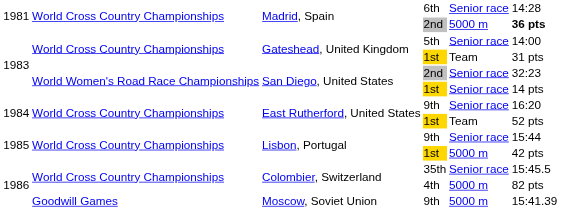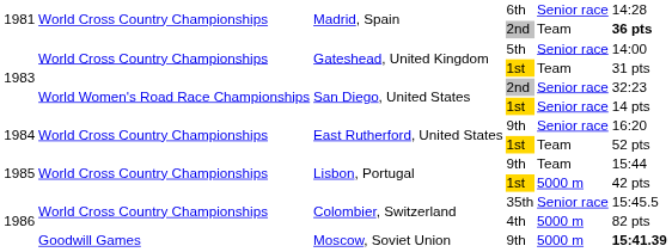Madrid, Spain / 2nd | column 5: 5000 m -> Team
Lisbon, Portugal / 9th | column 5: Senior race -> Team
Moscow, Soviet Union | column 6: normal -> bold
